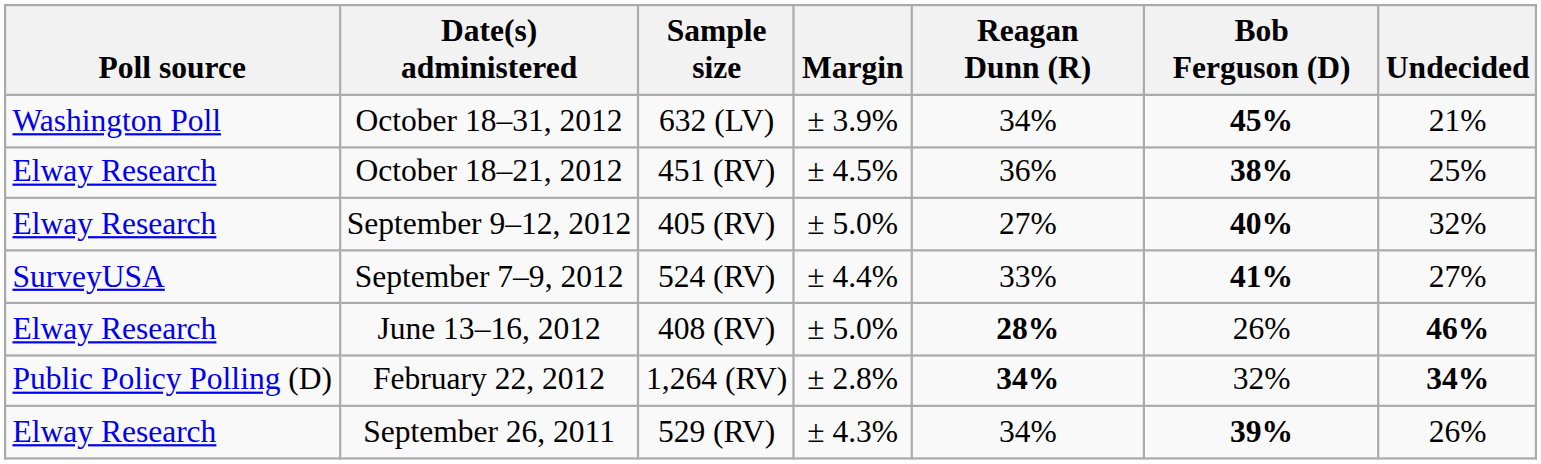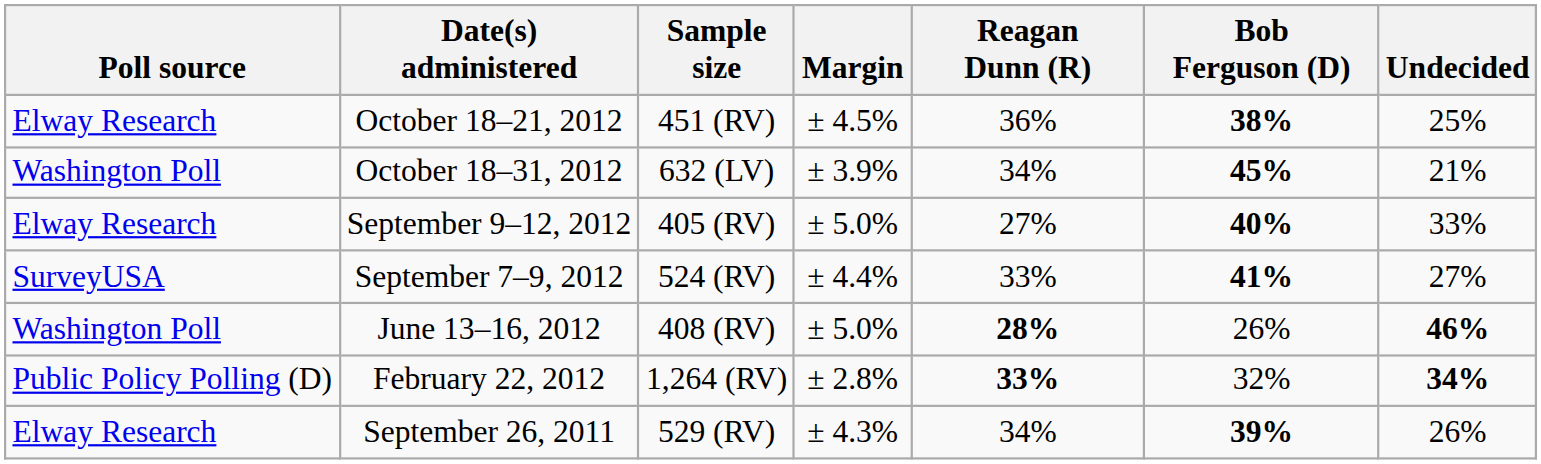rows swapped: October 18–31, 2012 <-> October 18–21, 2012
September 9–12, 2012 | Undecided: 32% -> 33%
June 13–16, 2012 | Poll source: Elway Research -> Washington Poll
February 22, 2012 | Reagan Dunn (R): 34% -> 33%
